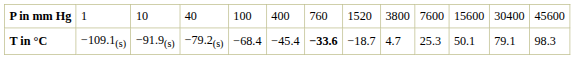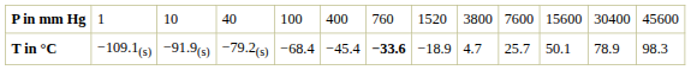T in °C | column 8: −18.7 -> −18.9
T in °C | column 10: 25.3 -> 25.7
T in °C | column 12: 79.1 -> 78.9
